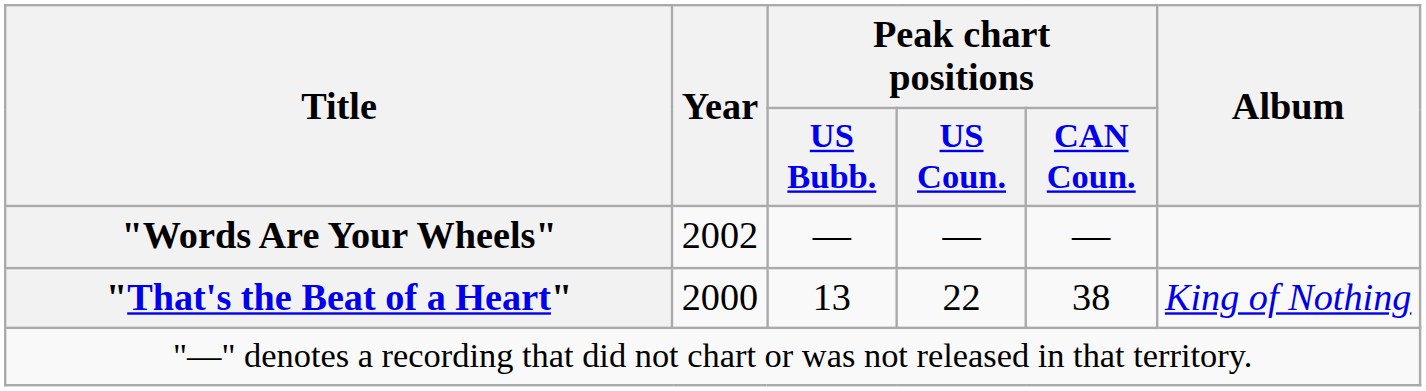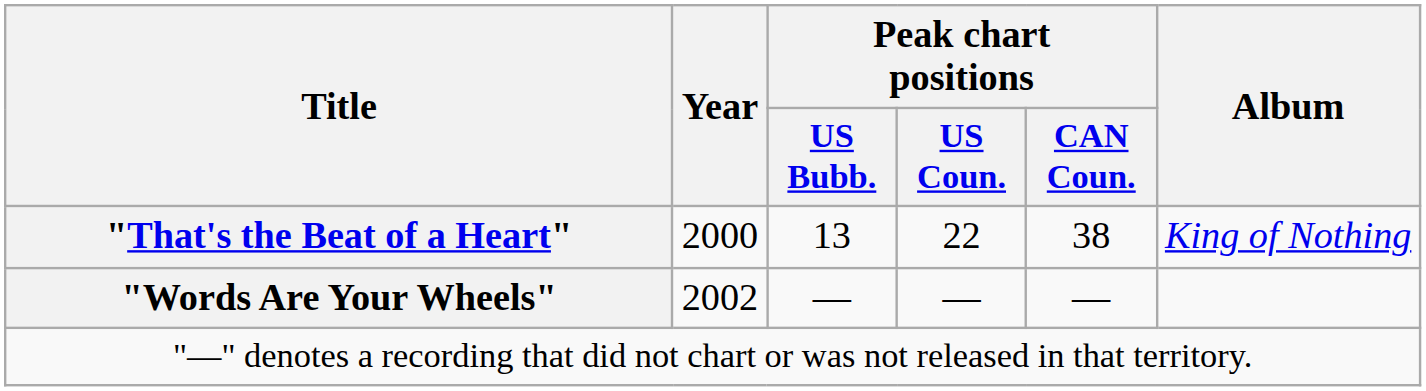rows swapped: "That's the Beat of a Heart" <-> "Words Are Your Wheels"
